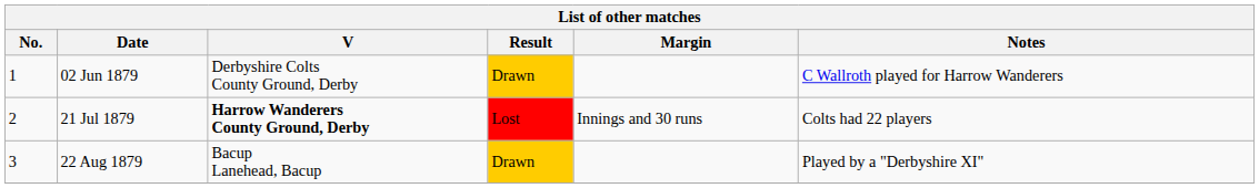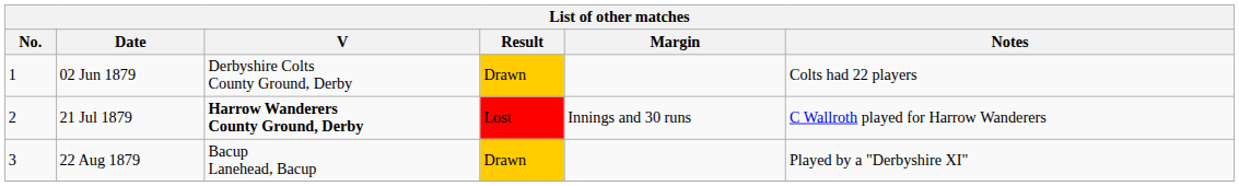02 Jun 1879 | Notes: C Wallroth played for Harrow Wanderers -> Colts had 22 players
21 Jul 1879 | Notes: Colts had 22 players -> C Wallroth played for Harrow Wanderers
